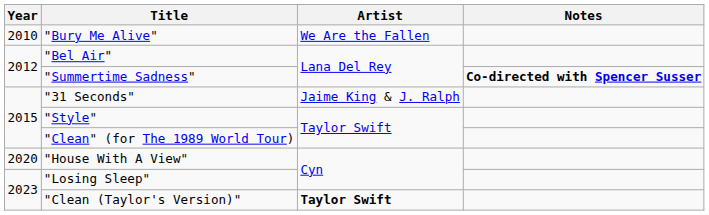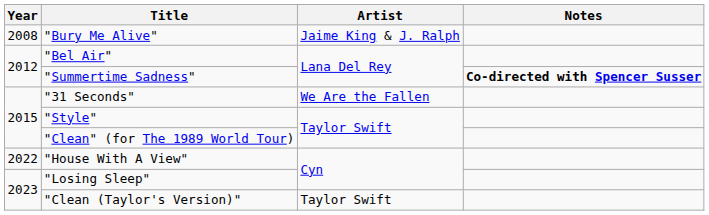"Bury Me Alive" | Year: 2010 -> 2008
"Bury Me Alive" | Artist: We Are the Fallen -> Jaime King & J. Ralph
"31 Seconds" | Artist: Jaime King & J. Ralph -> We Are the Fallen
"House With A View" | Year: 2020 -> 2022
"Clean (Taylor's Version)" | Artist: bold -> normal
